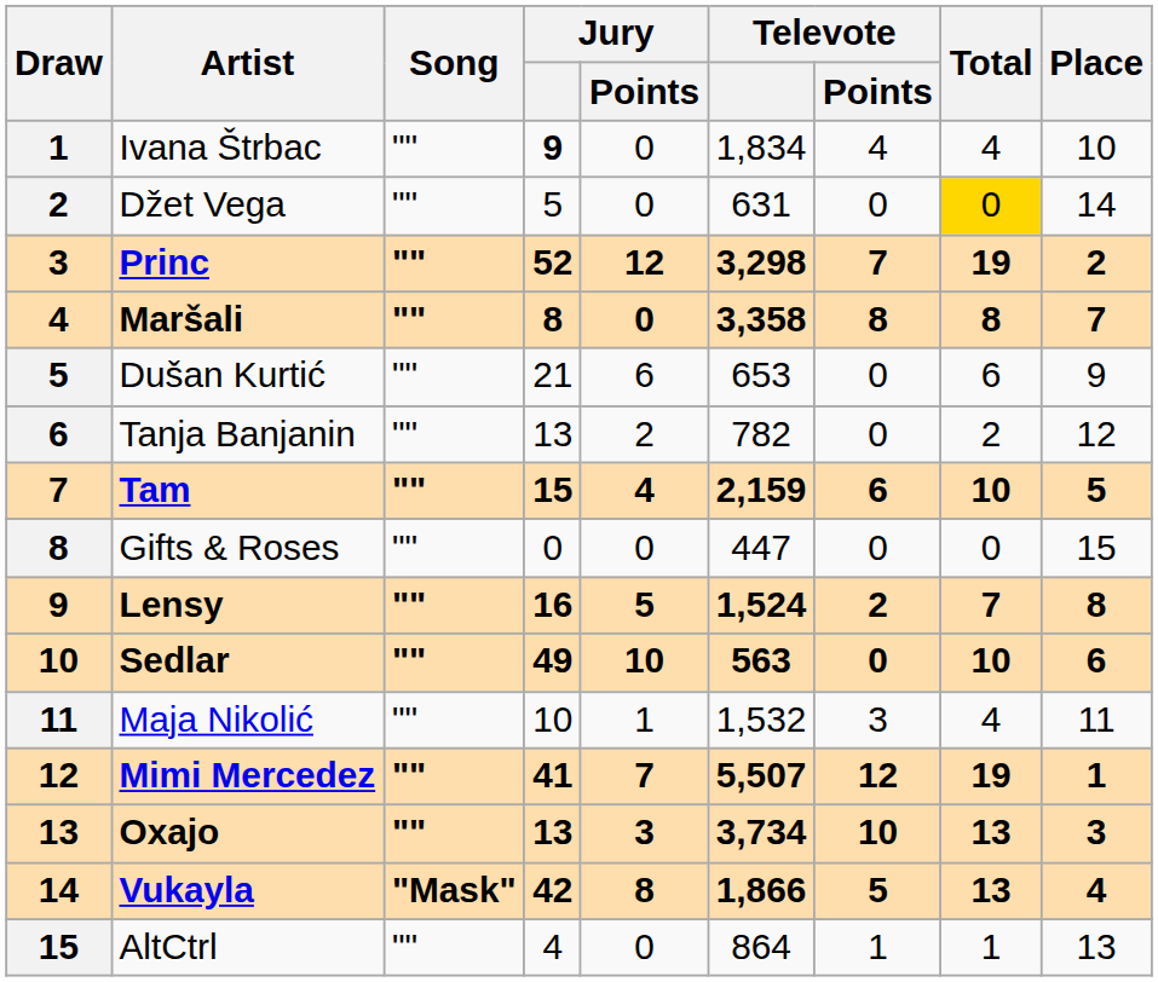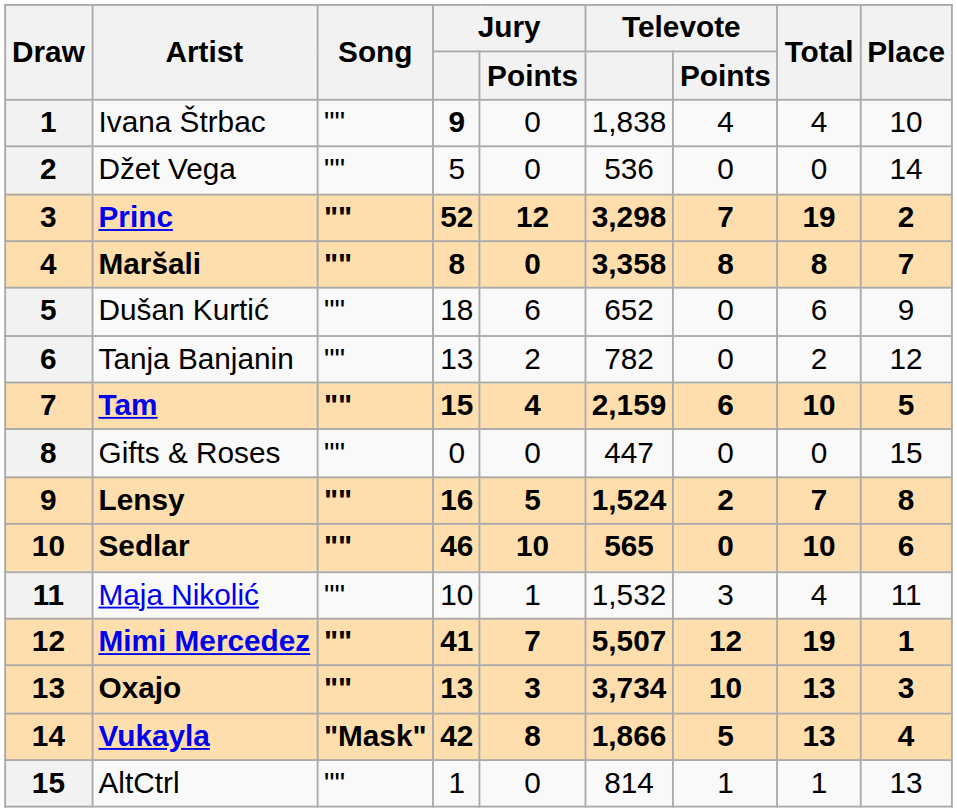Ivana Štrbac | Televote: 1,834 -> 1,838
Džet Vega | Televote: 631 -> 536
Džet Vega | Total: gold background -> no background
Dušan Kurtić | Jury: 21 -> 18
Dušan Kurtić | Televote: 653 -> 652
Sedlar | Jury: 49 -> 46
Sedlar | Televote: 563 -> 565
AltCtrl | Jury: 4 -> 1
AltCtrl | Televote: 864 -> 814
